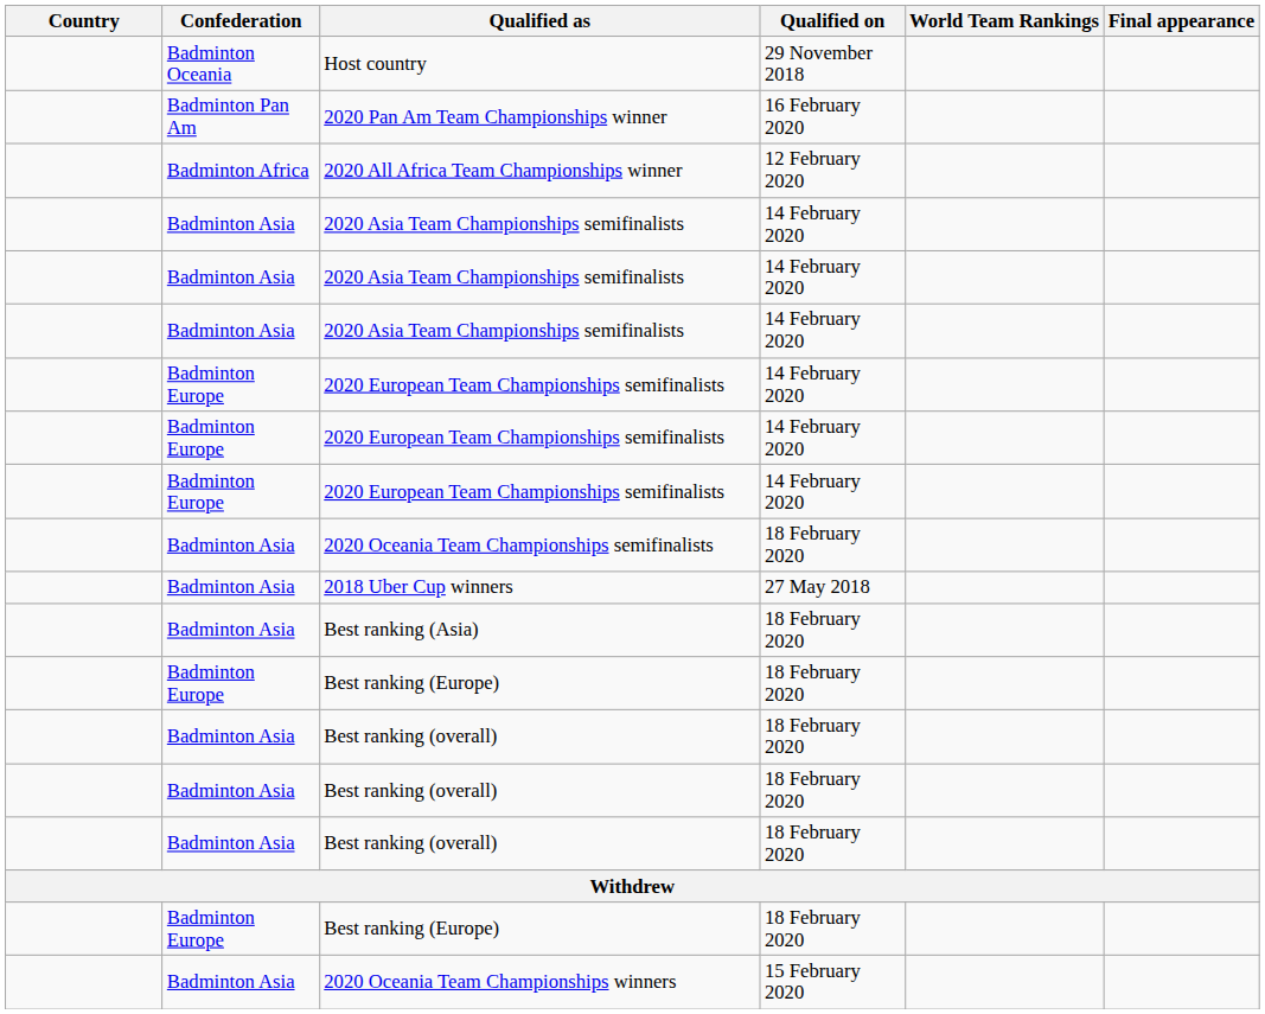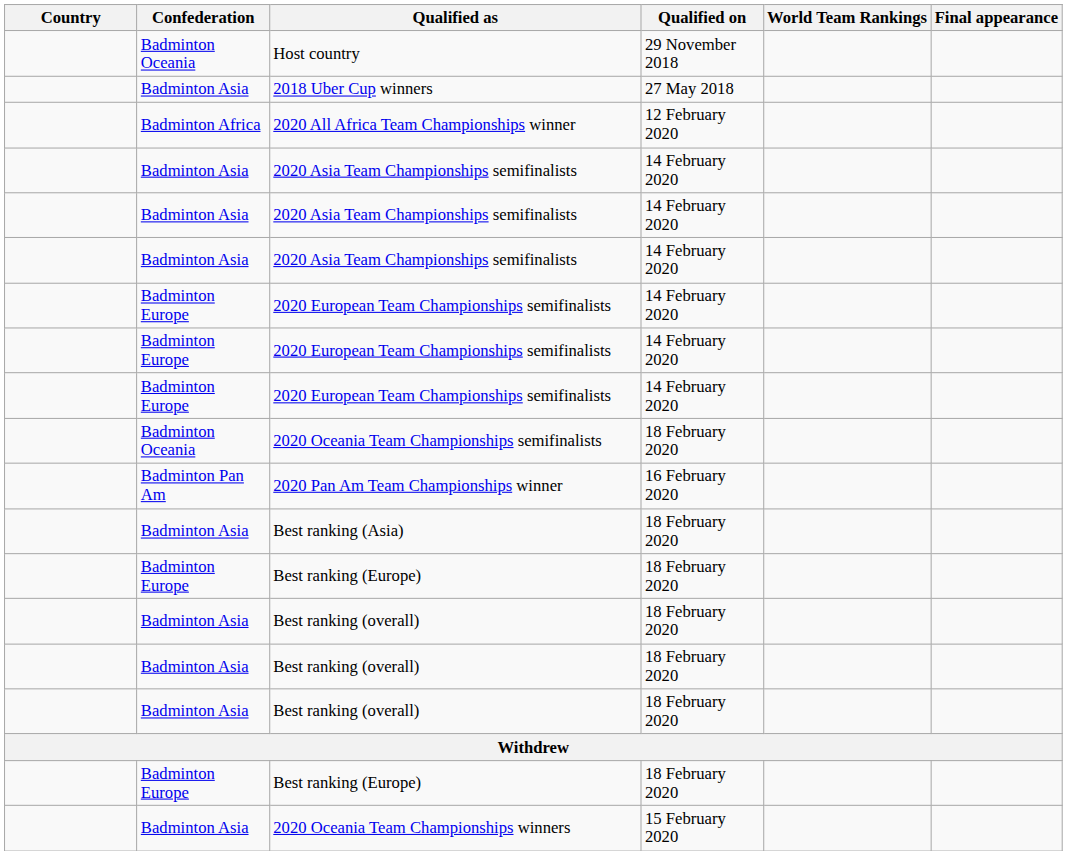rows swapped: 2018 Uber Cup winners <-> 2020 Pan Am Team Championships winner
2020 Oceania Team Championships semifinalists | Confederation: Badminton Asia -> Badminton Oceania
